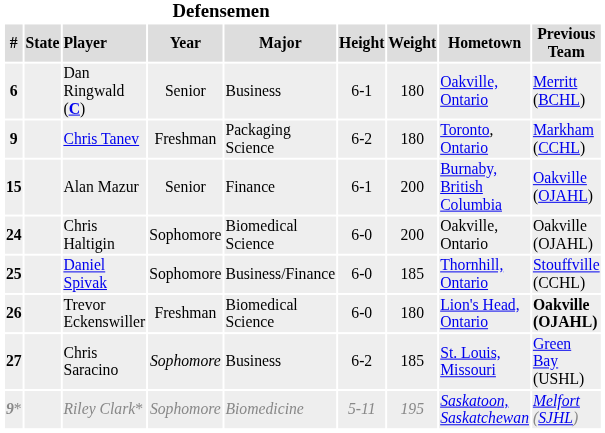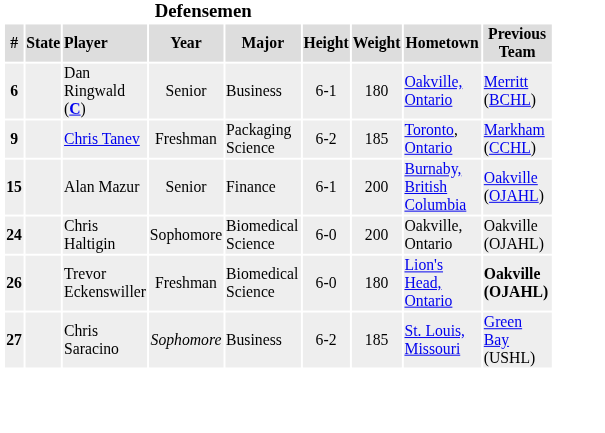Chris Tanev | Defensemen / Weight: 180 -> 185
- row: 25 | Daniel Spivak | Sophomore | Business/Finance | 6-0 | 185 | Thornhill, Ontario | Stouffville (CCHL)
- row: 9* | Riley Clark* | Sophomore | Biomedicine | 5-11 | 195 | Saskatoon, Saskatchewan | Melfort (SJHL)
